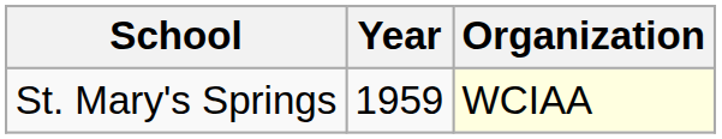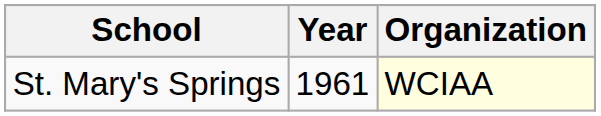St. Mary's Springs | Year: 1959 -> 1961
